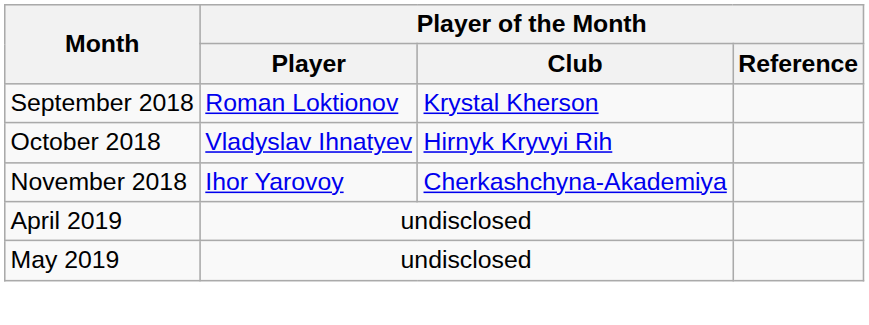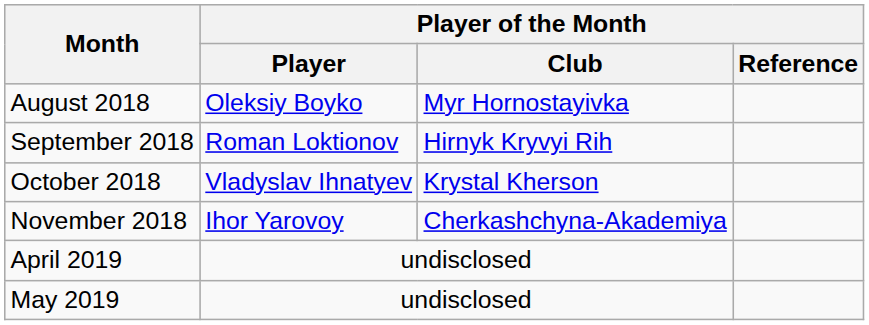+ row: August 2018 | Oleksiy Boyko | Myr Hornostayivka
September 2018 | Player of the Month / Club: Krystal Kherson -> Hirnyk Kryvyi Rih
October 2018 | Player of the Month / Club: Hirnyk Kryvyi Rih -> Krystal Kherson
